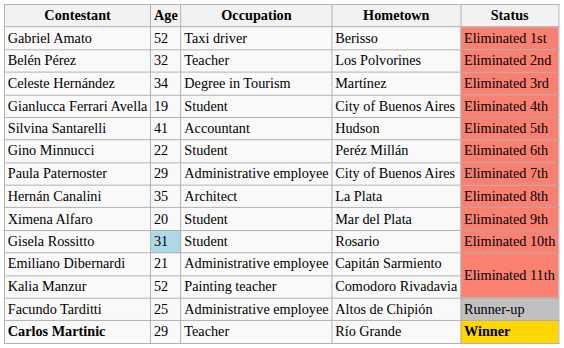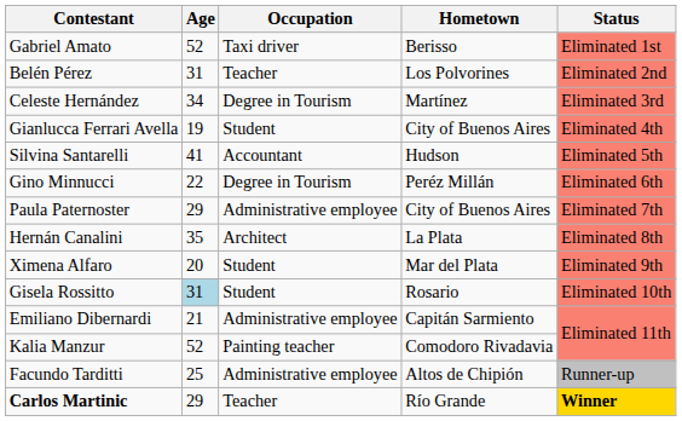Belén Pérez | Age: 32 -> 31
Gino Minnucci | Occupation: Student -> Degree in Tourism
